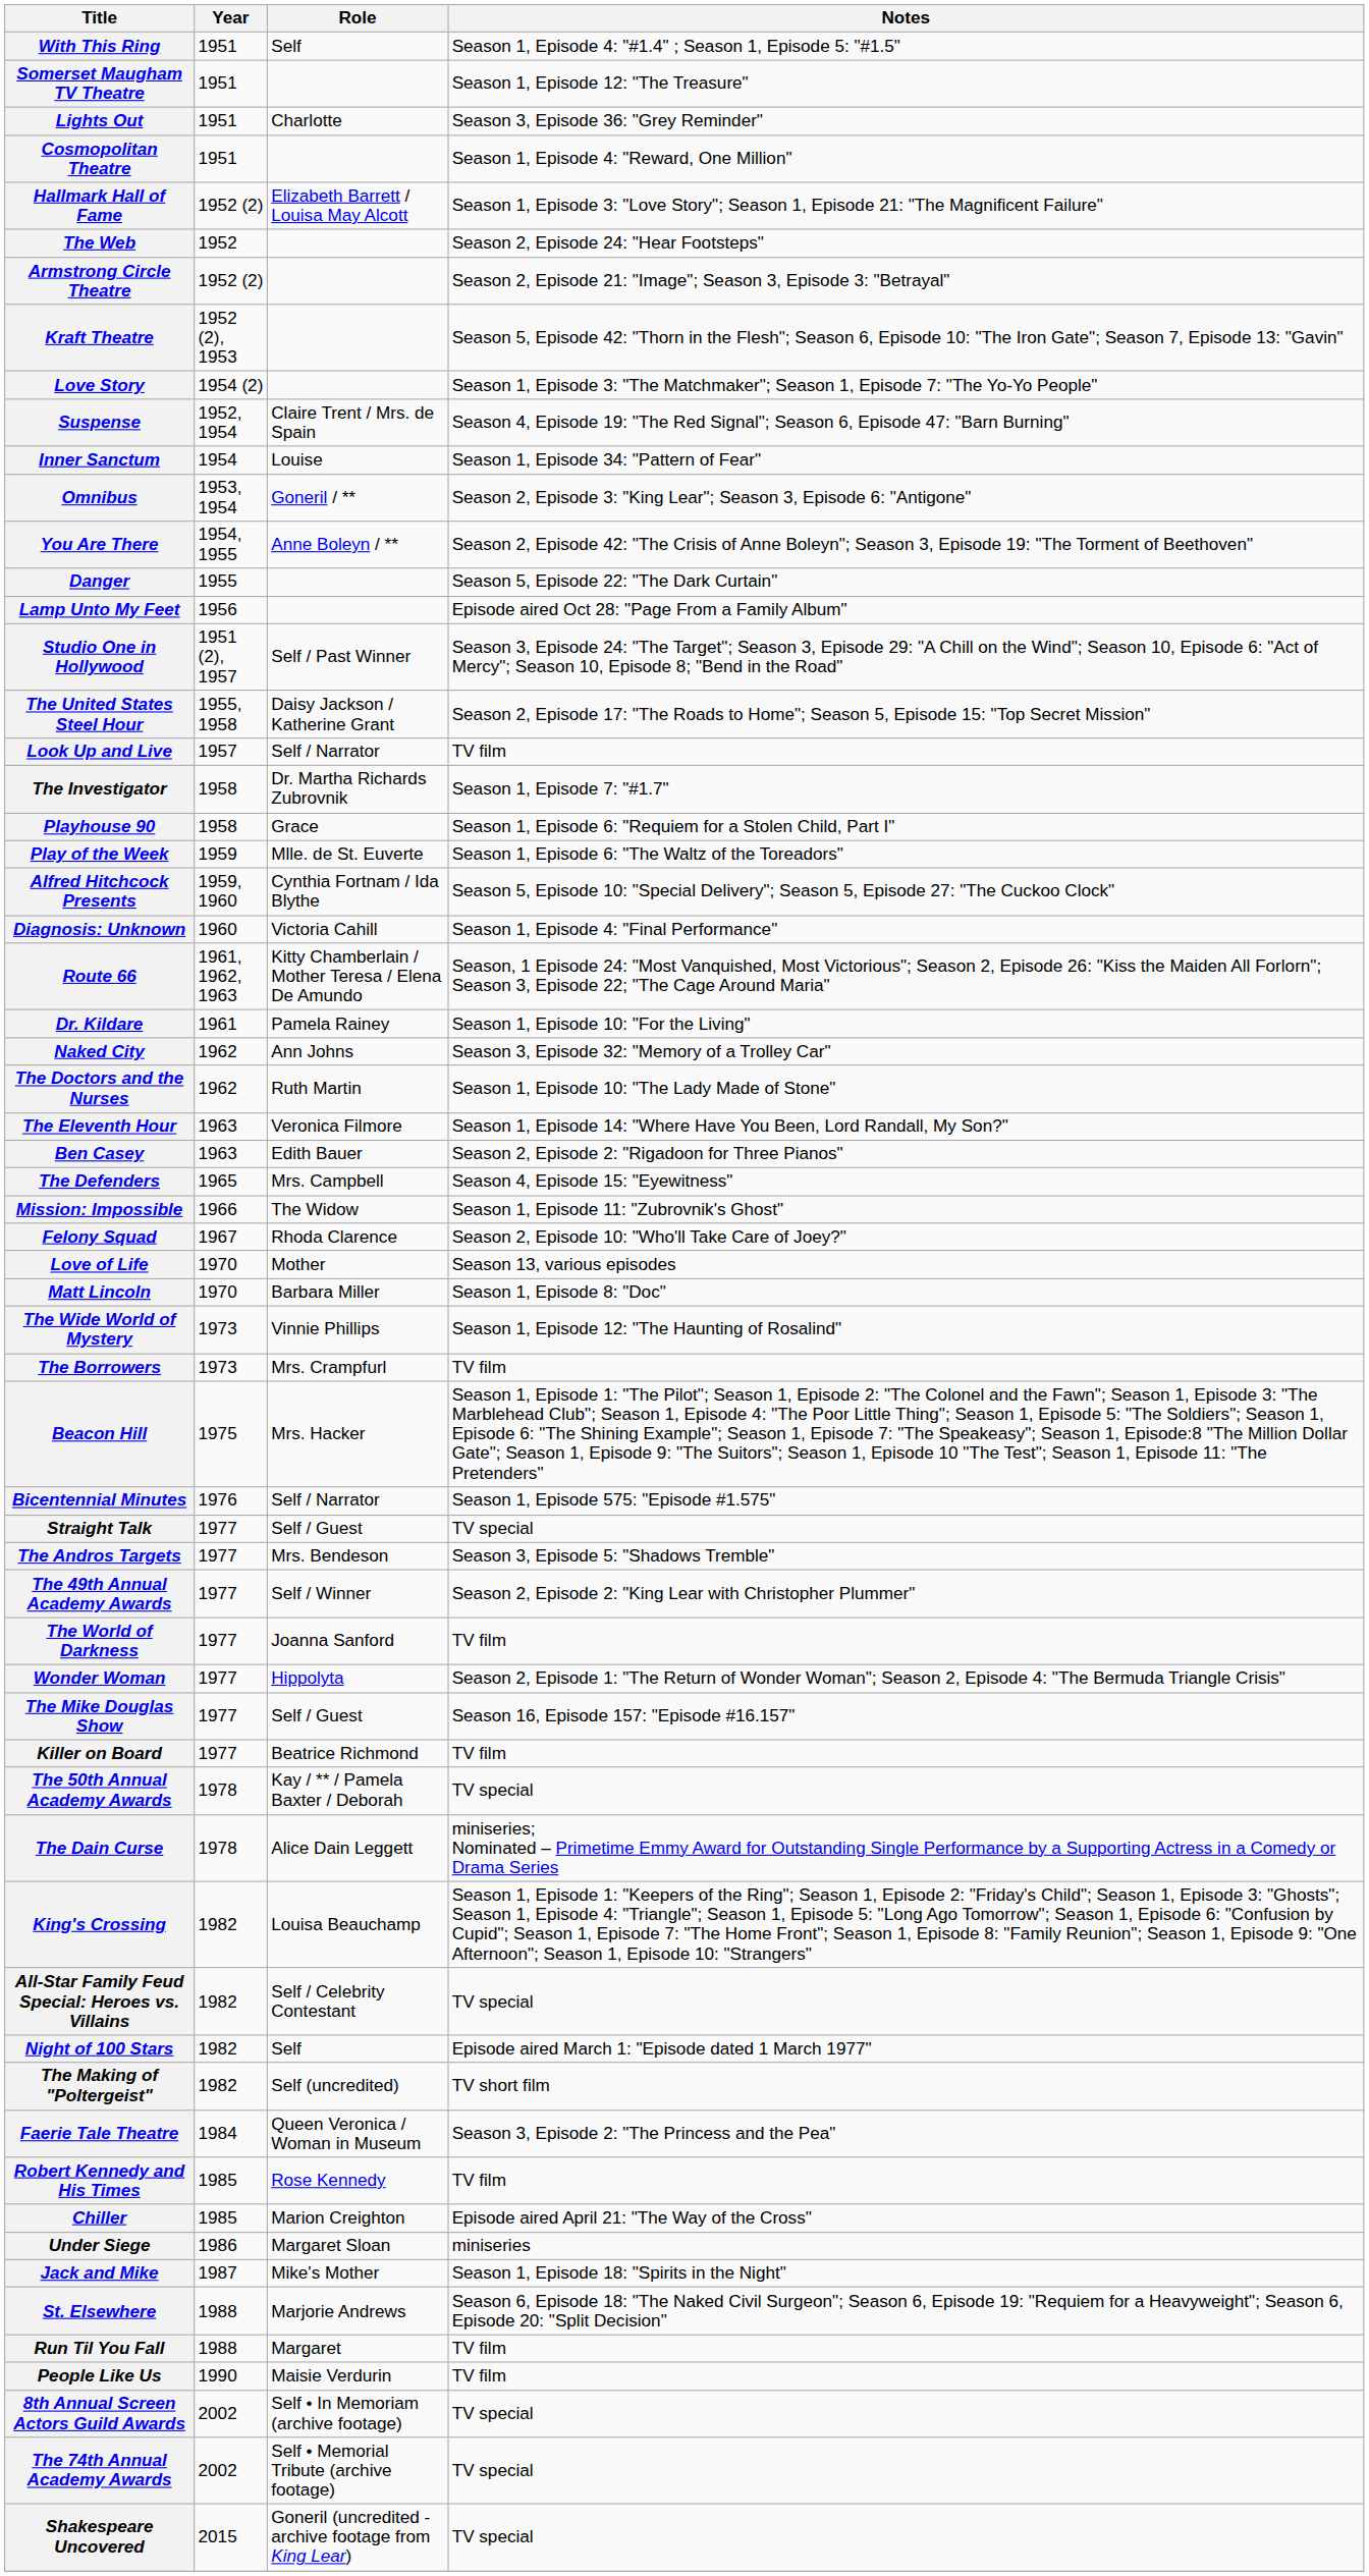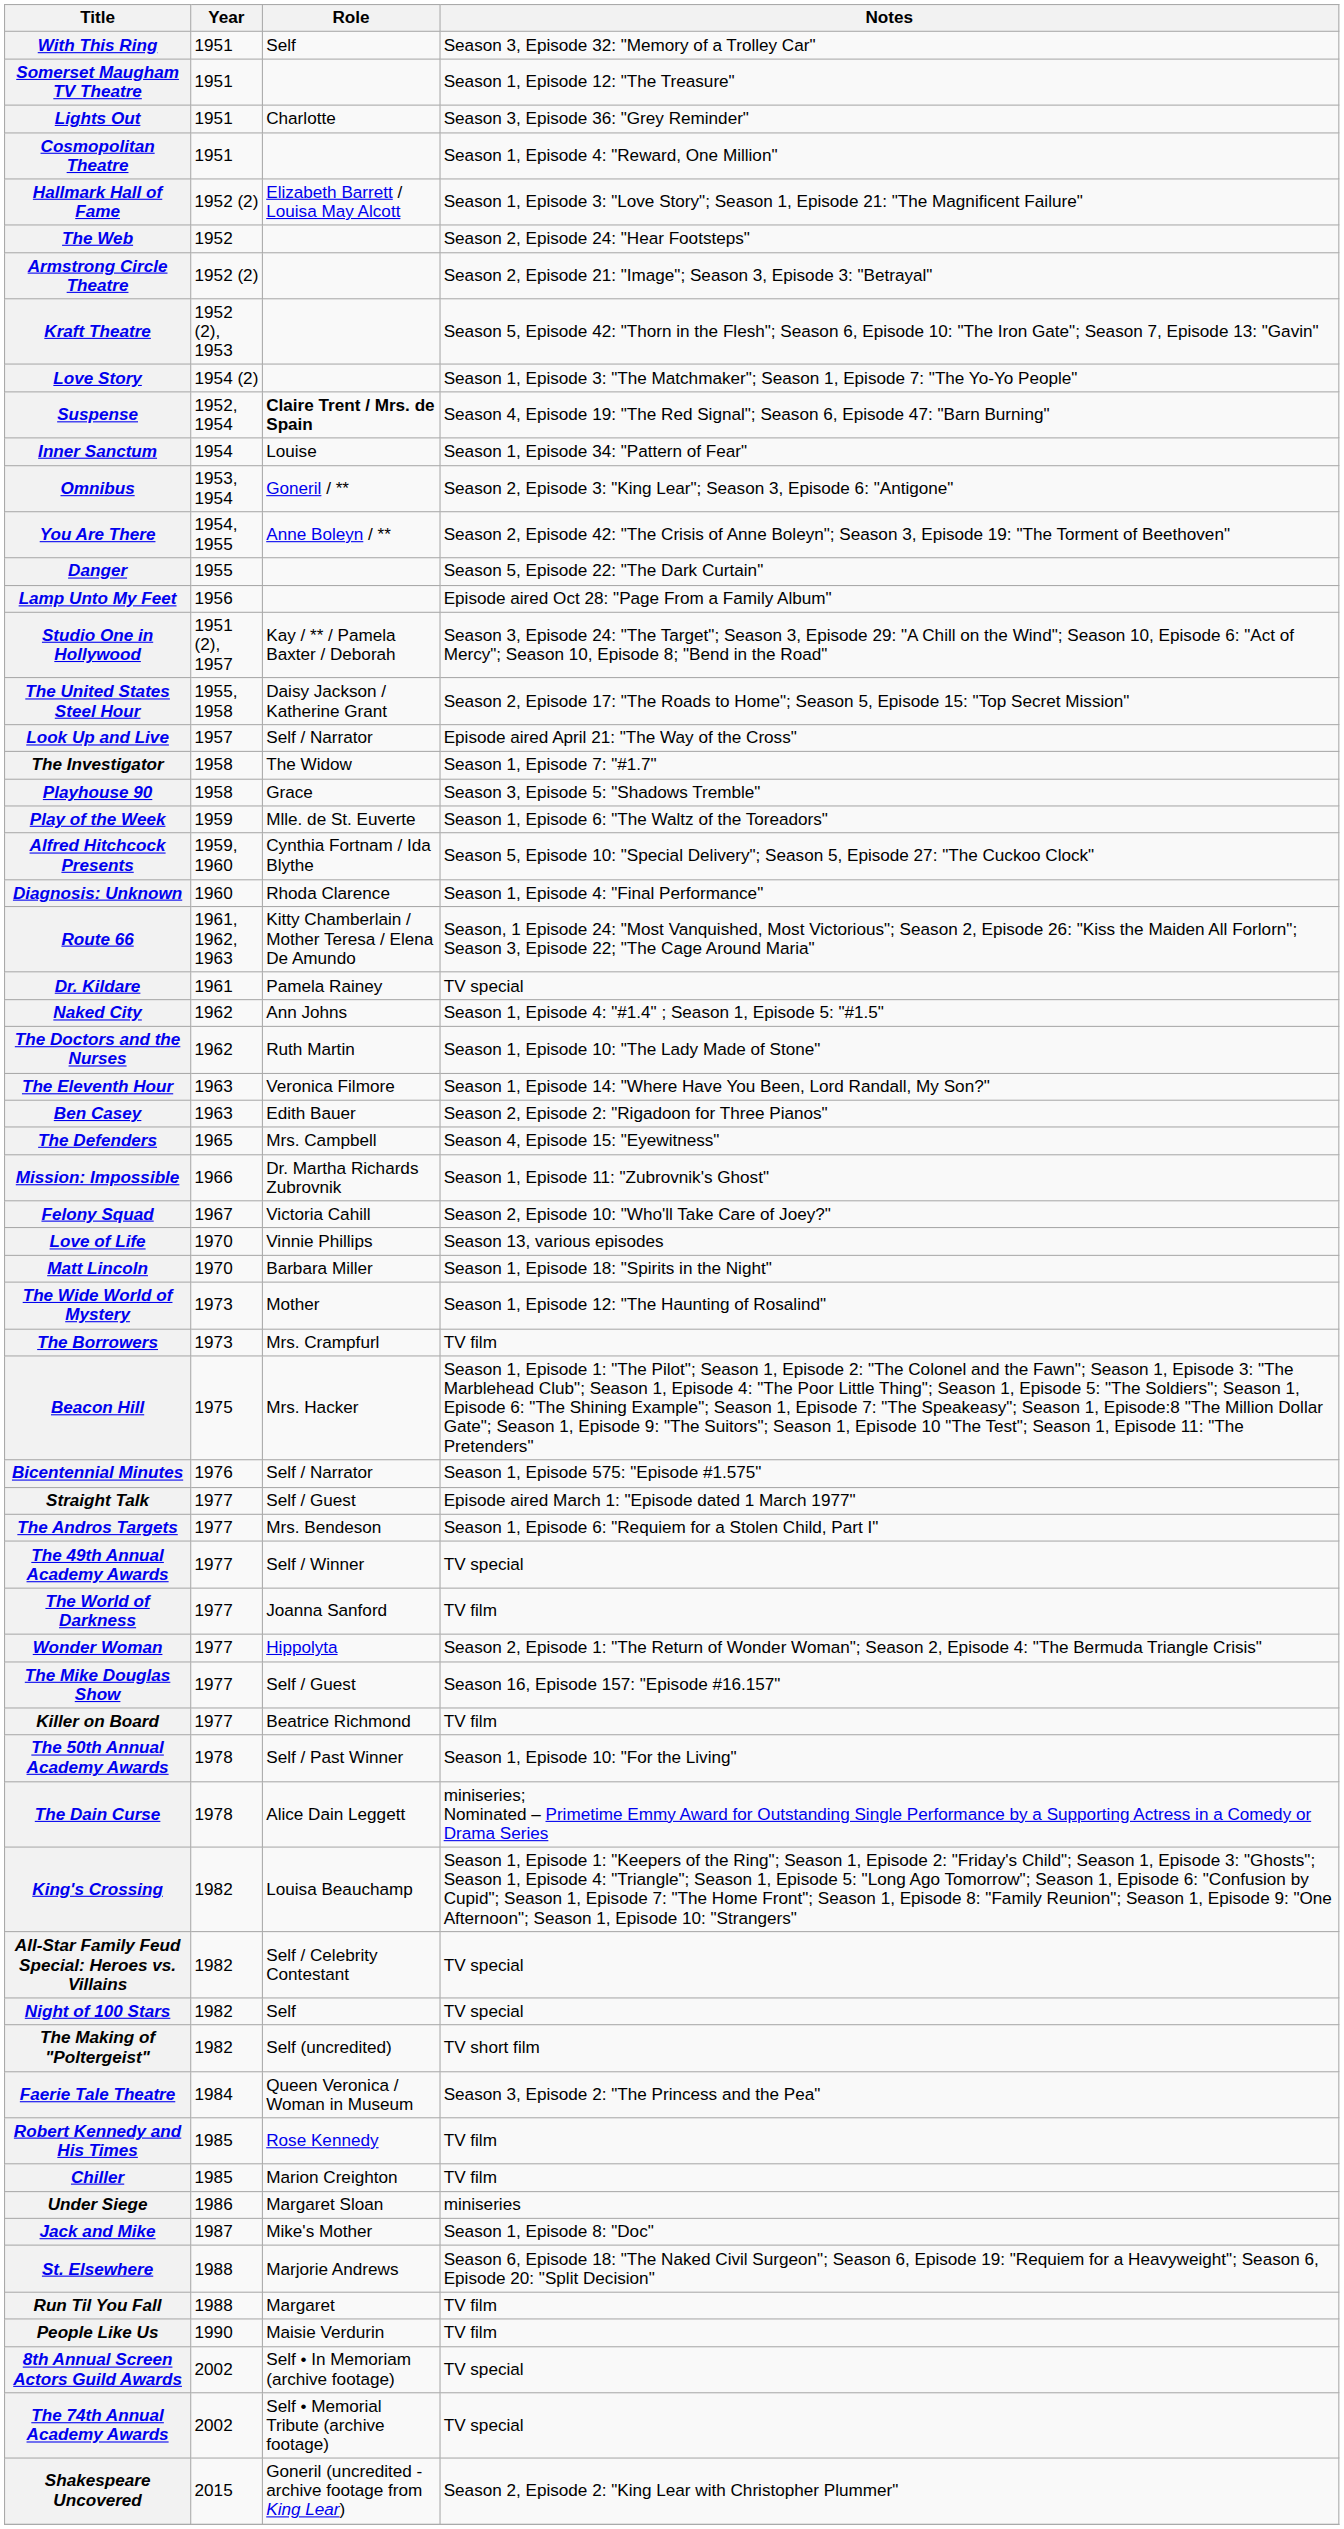With This Ring | Notes: Season 1, Episode 4: "#1.4" ; Season 1, Episode 5: "#1.5" -> Season 3, Episode 32: "Memory of a Trolley Car"
Suspense | Role: normal -> bold
Studio One in Hollywood | Role: Self / Past Winner -> Kay / ** / Pamela Baxter / Deborah
Look Up and Live | Notes: TV film -> Episode aired April 21: "The Way of the Cross"
The Investigator | Role: Dr. Martha Richards Zubrovnik -> The Widow
Playhouse 90 | Notes: Season 1, Episode 6: "Requiem for a Stolen Child, Part I" -> Season 3, Episode 5: "Shadows Tremble"
Diagnosis: Unknown | Role: Victoria Cahill -> Rhoda Clarence
Dr. Kildare | Notes: Season 1, Episode 10: "For the Living" -> TV special
Naked City | Notes: Season 3, Episode 32: "Memory of a Trolley Car" -> Season 1, Episode 4: "#1.4" ; Season 1, Episode 5: "#1.5"
Mission: Impossible | Role: The Widow -> Dr. Martha Richards Zubrovnik
Felony Squad | Role: Rhoda Clarence -> Victoria Cahill
Love of Life | Role: Mother -> Vinnie Phillips
Matt Lincoln | Notes: Season 1, Episode 8: "Doc" -> Season 1, Episode 18: "Spirits in the Night"
The Wide World of Mystery | Role: Vinnie Phillips -> Mother
Straight Talk | Notes: TV special -> Episode aired March 1: "Episode dated 1 March 1977"
The Andros Targets | Notes: Season 3, Episode 5: "Shadows Tremble" -> Season 1, Episode 6: "Requiem for a Stolen Child, Part I"
The 49th Annual Academy Awards | Notes: Season 2, Episode 2: "King Lear with Christopher Plummer" -> TV special
The 50th Annual Academy Awards | Role: Kay / ** / Pamela Baxter / Deborah -> Self / Past Winner
The 50th Annual Academy Awards | Notes: TV special -> Season 1, Episode 10: "For the Living"
Night of 100 Stars | Notes: Episode aired March 1: "Episode dated 1 March 1977" -> TV special
Chiller | Notes: Episode aired April 21: "The Way of the Cross" -> TV film
Jack and Mike | Notes: Season 1, Episode 18: "Spirits in the Night" -> Season 1, Episode 8: "Doc"
Shakespeare Uncovered | Notes: TV special -> Season 2, Episode 2: "King Lear with Christopher Plummer"
